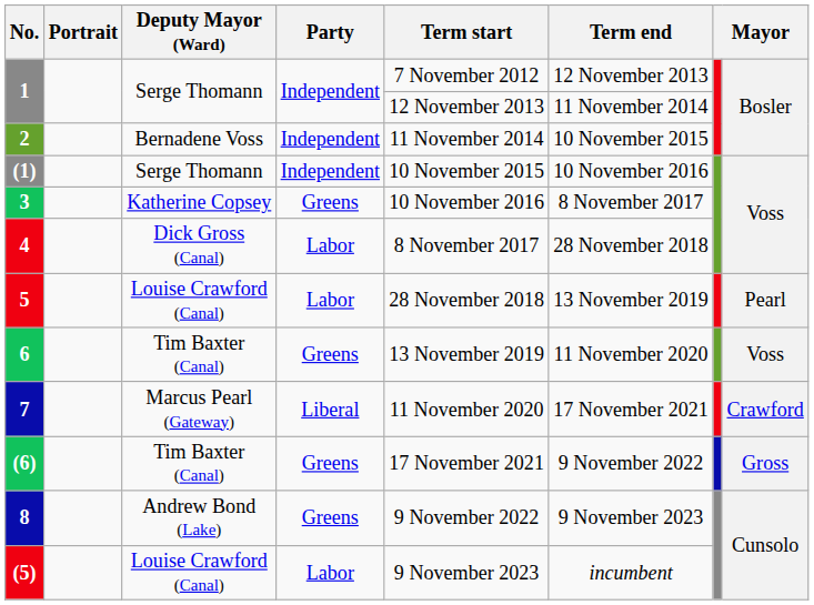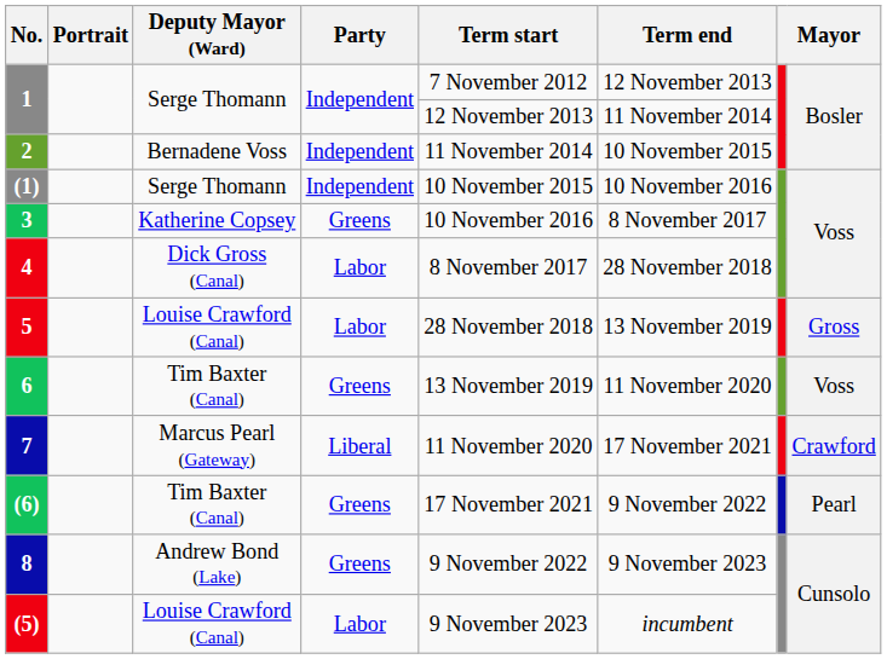5 | column 8: Pearl -> Gross
(6) | column 8: Gross -> Pearl
